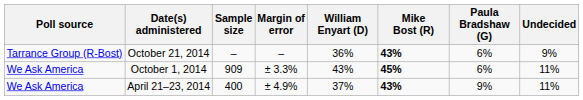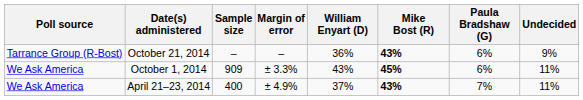April 21–23, 2014 | Paula Bradshaw (G): 9% -> 7%
